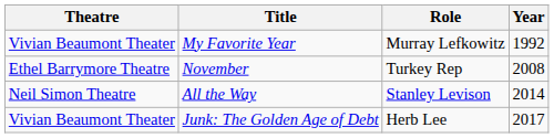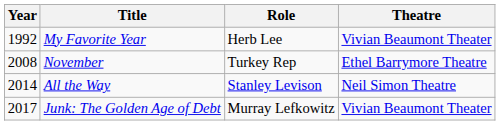columns swapped: Year <-> Theatre
My Favorite Year | Role: Murray Lefkowitz -> Herb Lee
Junk: The Golden Age of Debt | Role: Herb Lee -> Murray Lefkowitz
